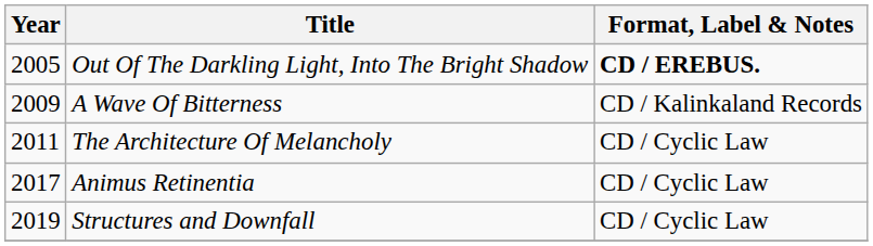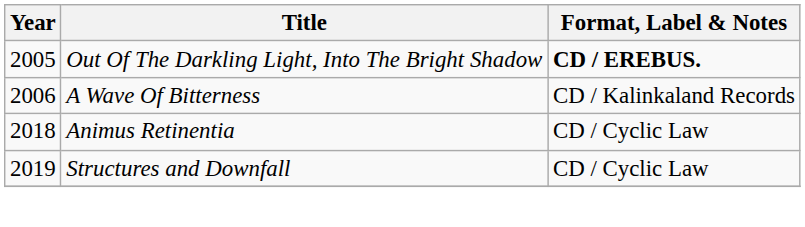A Wave Of Bitterness | Year: 2009 -> 2006
- row: 2011 | The Architecture Of Melancholy | CD / Cyclic Law
Animus Retinentia | Year: 2017 -> 2018
